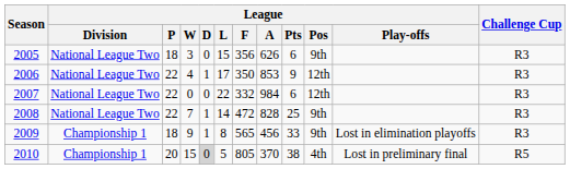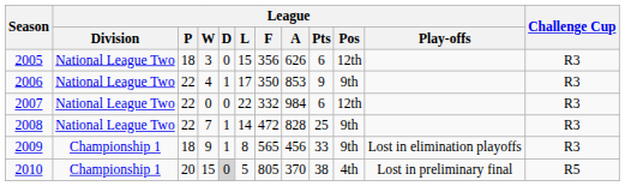2005 | League / Pos: 9th -> 12th
2006 | League / Pos: 12th -> 9th
